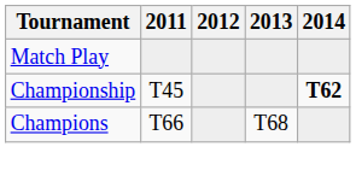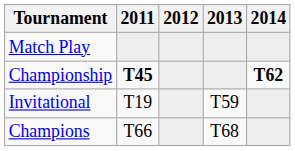Championship | 2011: normal -> bold
+ row: Invitational | T19 | T59
